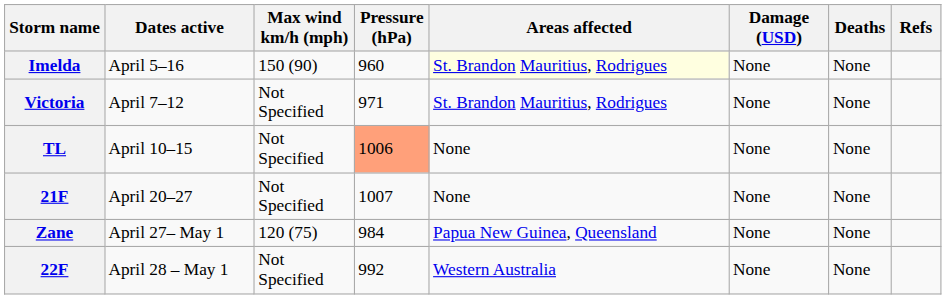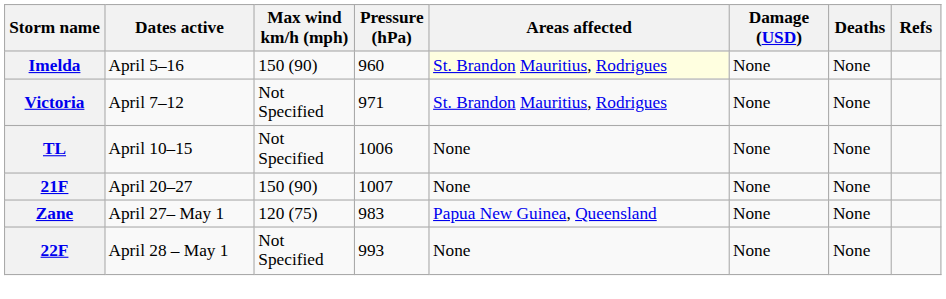TL | Pressure (hPa): lightsalmon background -> no background
21F | Max wind km/h (mph): Not Specified -> 150 (90)
Zane | Pressure (hPa): 984 -> 983
22F | Pressure (hPa): 992 -> 993
22F | Areas affected: Western Australia -> None
